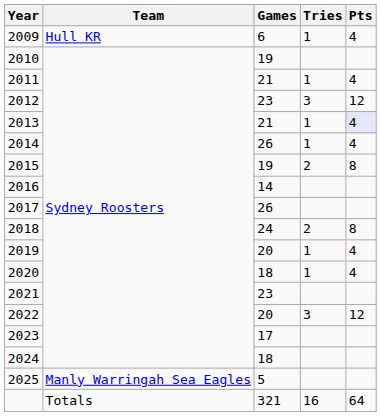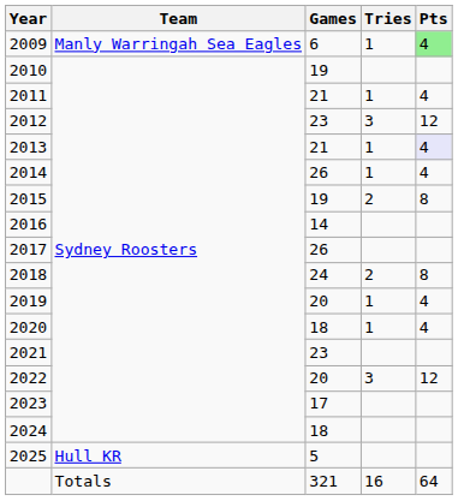2009 | Team: Hull KR -> Manly Warringah Sea Eagles
2009 | Pts: no background -> lightgreen background
2025 | Team: Manly Warringah Sea Eagles -> Hull KR
